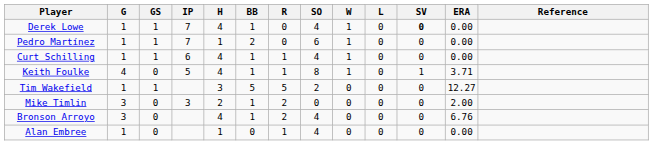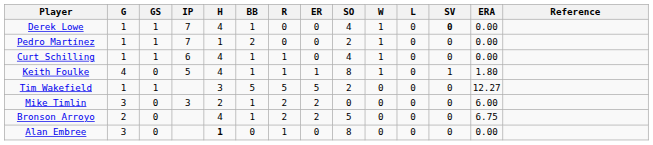+ column: ER | 0 | 0 | 0 | 1 | 5 | 2 | 2 | 0
Pedro Martínez | SO: 6 -> 2
Keith Foulke | ERA: 3.71 -> 1.80
Mike Timlin | ERA: 2.00 -> 6.00
Bronson Arroyo | G: 3 -> 2
Bronson Arroyo | SO: 4 -> 5
Bronson Arroyo | ERA: 6.76 -> 6.75
Alan Embree | G: 1 -> 3
Alan Embree | H: normal -> bold
Alan Embree | SO: 4 -> 8
